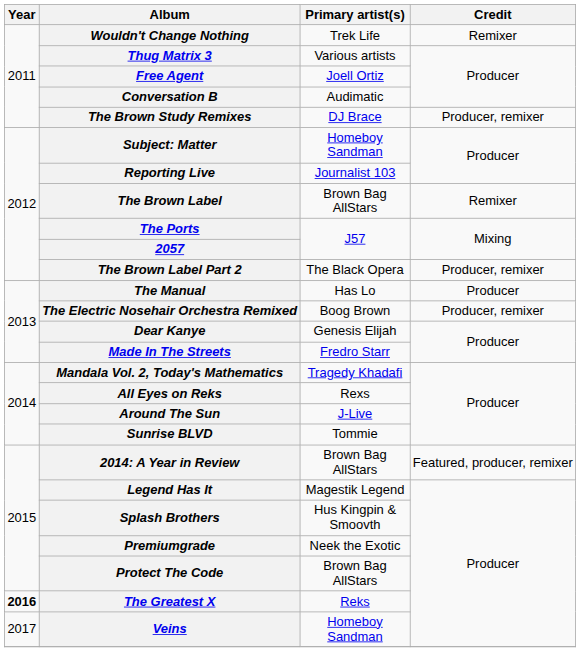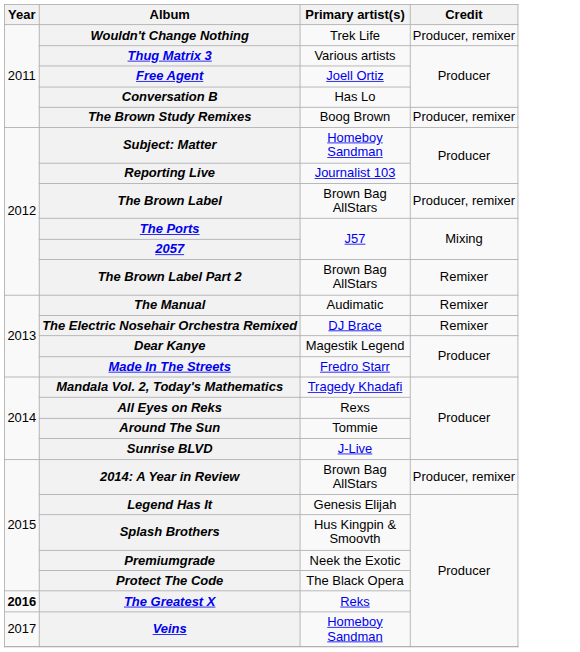Wouldn't Change Nothing | Credit: Remixer -> Producer, remixer
Conversation B | Primary artist(s): Audimatic -> Has Lo
The Brown Study Remixes | Primary artist(s): DJ Brace -> Boog Brown
The Brown Label | Credit: Remixer -> Producer, remixer
The Brown Label Part 2 | Primary artist(s): The Black Opera -> Brown Bag AllStars
The Brown Label Part 2 | Credit: Producer, remixer -> Remixer
The Manual | Primary artist(s): Has Lo -> Audimatic
The Manual | Credit: Producer -> Remixer
The Electric Nosehair Orchestra Remixed | Primary artist(s): Boog Brown -> DJ Brace
The Electric Nosehair Orchestra Remixed | Credit: Producer, remixer -> Remixer
Dear Kanye | Primary artist(s): Genesis Elijah -> Magestik Legend
Around The Sun | Primary artist(s): J-Live -> Tommie
Sunrise BLVD | Primary artist(s): Tommie -> J-Live
2014: A Year in Review | Credit: Featured, producer, remixer -> Producer, remixer
Legend Has It | Primary artist(s): Magestik Legend -> Genesis Elijah
Protect The Code | Primary artist(s): Brown Bag AllStars -> The Black Opera
